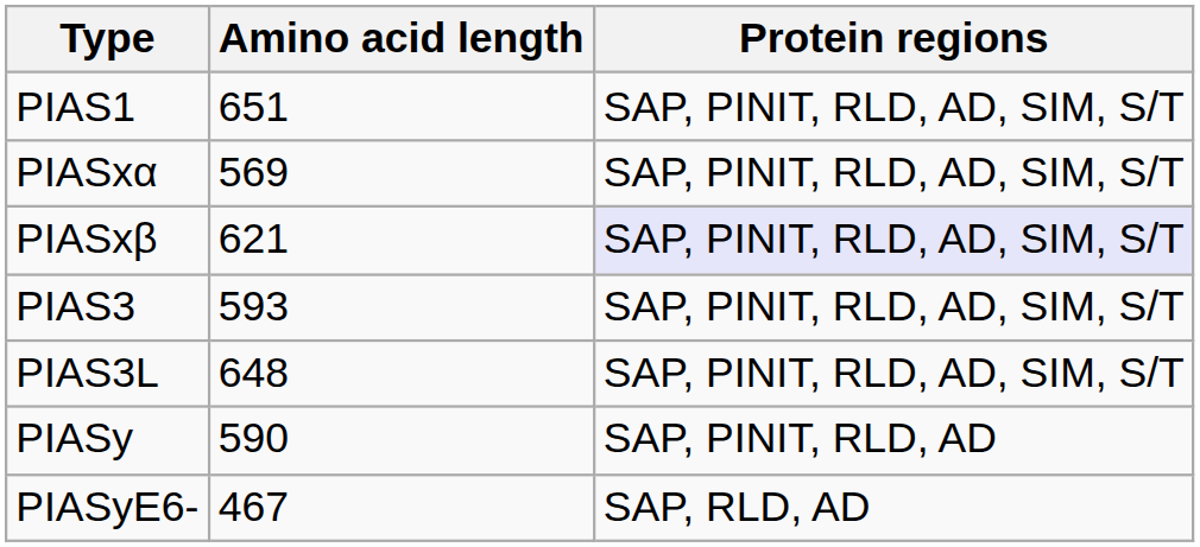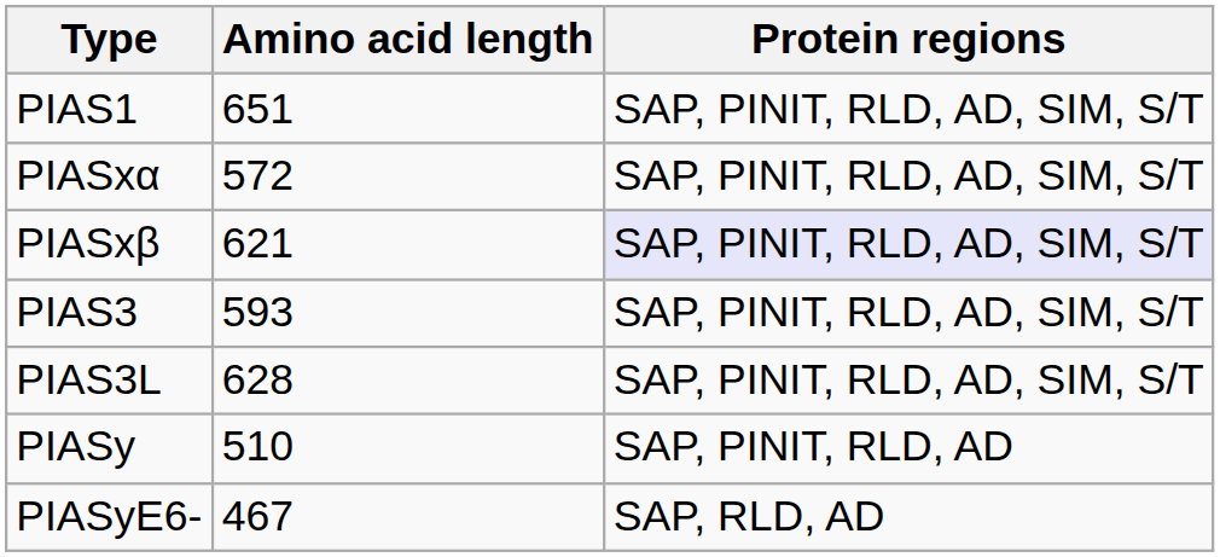PIASxα | Amino acid length: 569 -> 572
PIAS3L | Amino acid length: 648 -> 628
PIASy | Amino acid length: 590 -> 510
